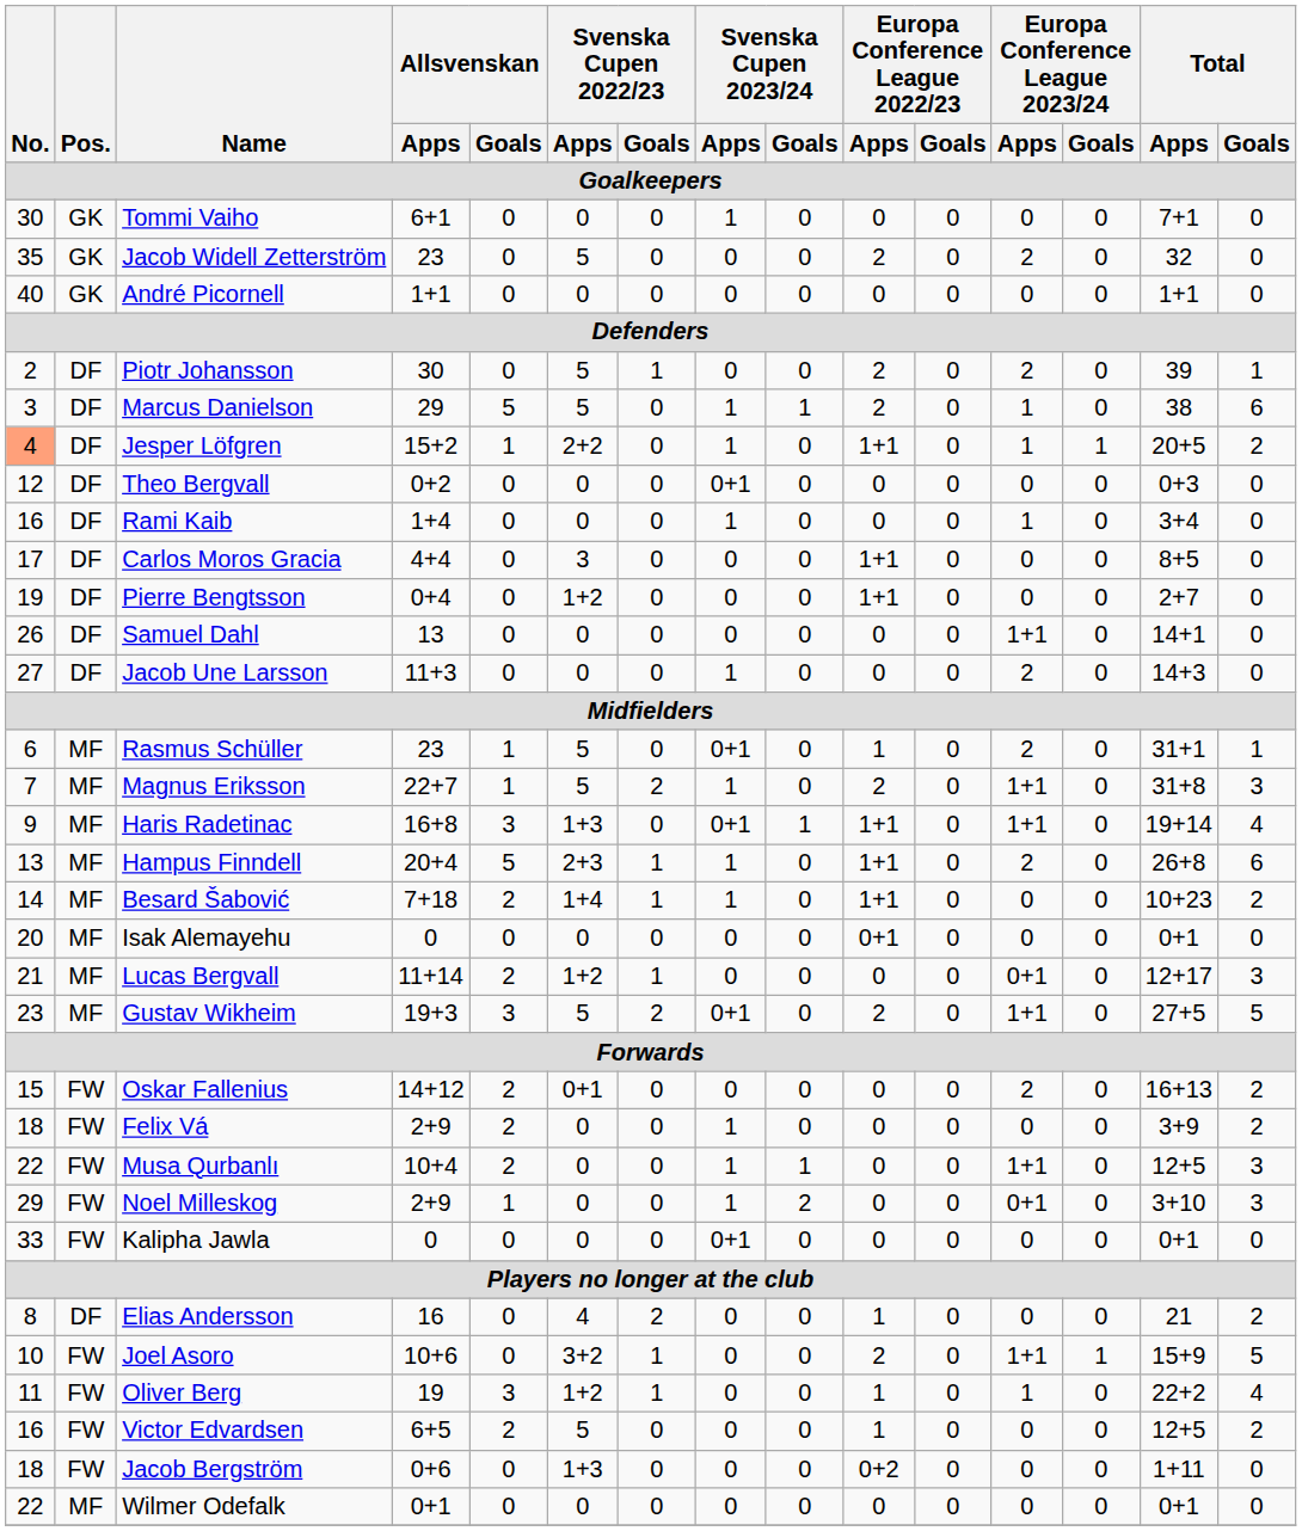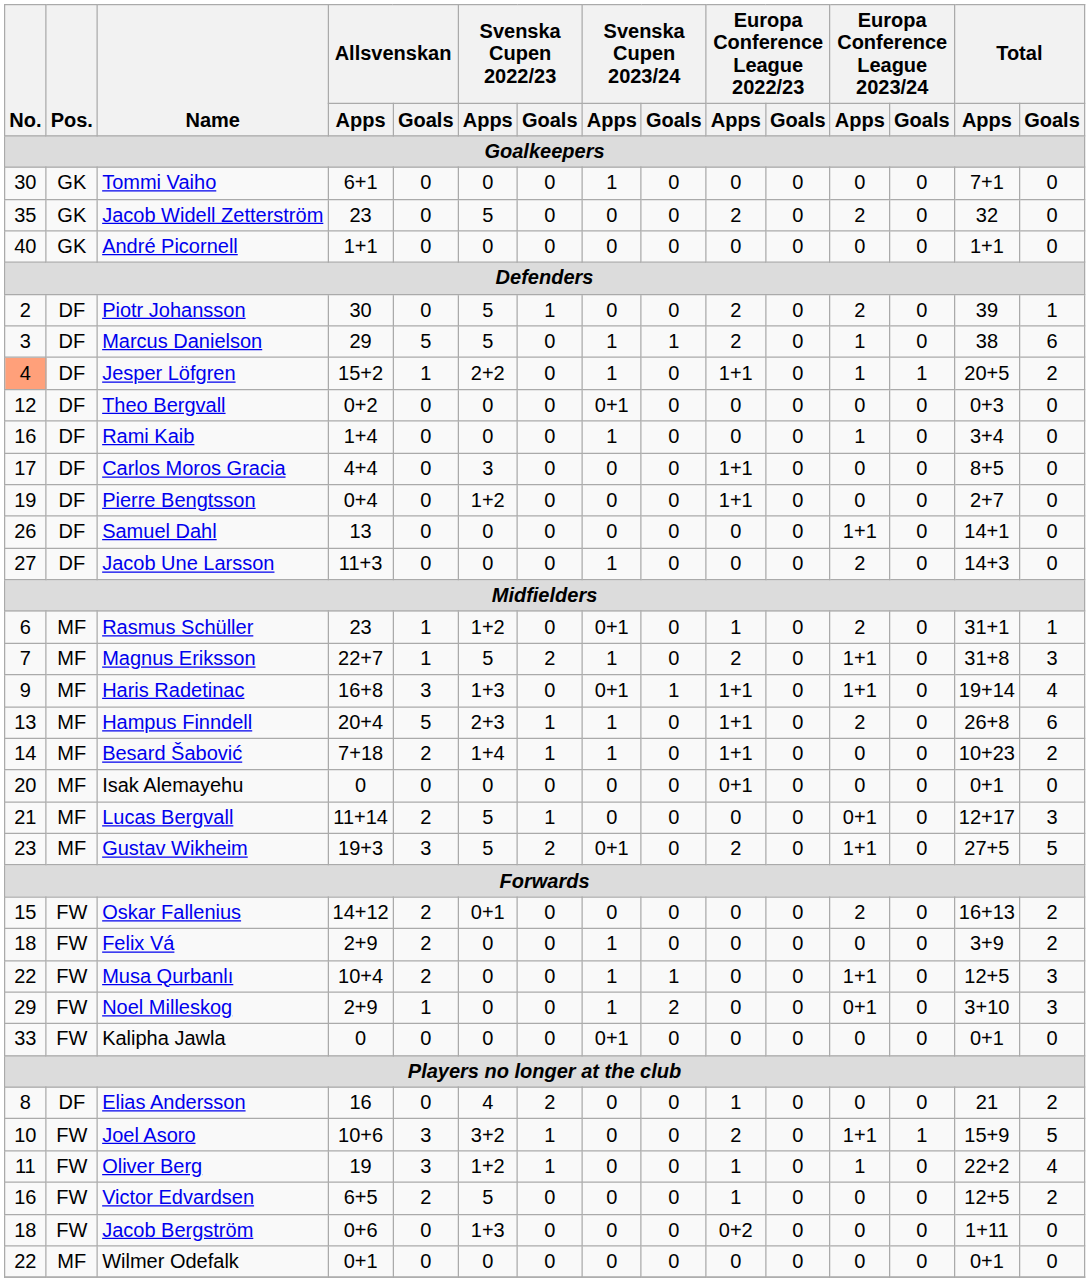Rasmus Schüller | Svenska Cupen 2022/23 / Apps: 5 -> 1+2
Lucas Bergvall | Svenska Cupen 2022/23 / Apps: 1+2 -> 5
Joel Asoro | Allsvenskan / Goals: 0 -> 3
